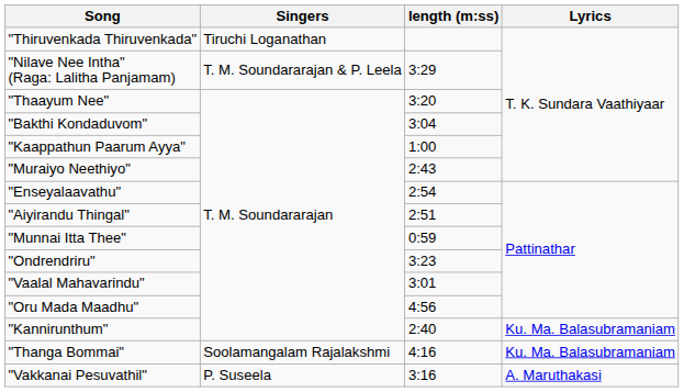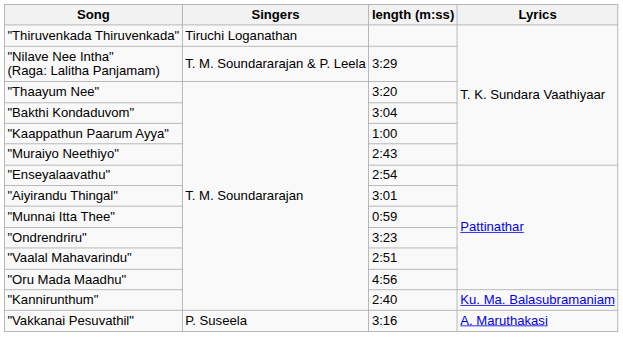"Aiyirandu Thingal" | length (m:ss): 2:51 -> 3:01
"Vaalal Mahavarindu" | length (m:ss): 3:01 -> 2:51
- row: "Thanga Bommai" | Soolamangalam Rajalakshmi | 4:16 | Ku. Ma. Balasubramaniam
